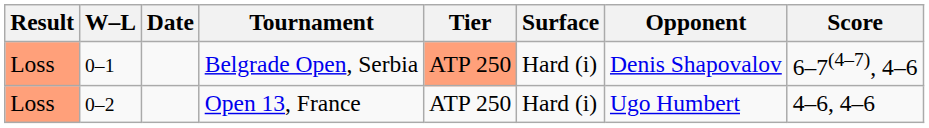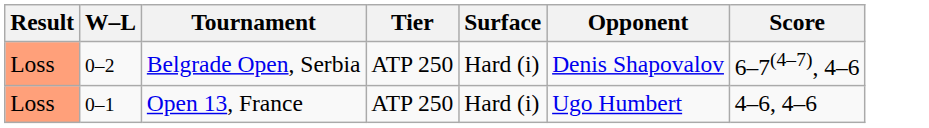- column: Date
Belgrade Open, Serbia | W–L: 0–1 -> 0–2
Belgrade Open, Serbia | Tier: lightsalmon background -> no background
Open 13, France | W–L: 0–2 -> 0–1
